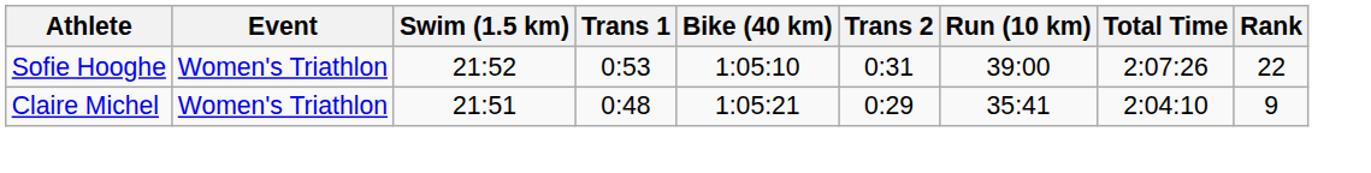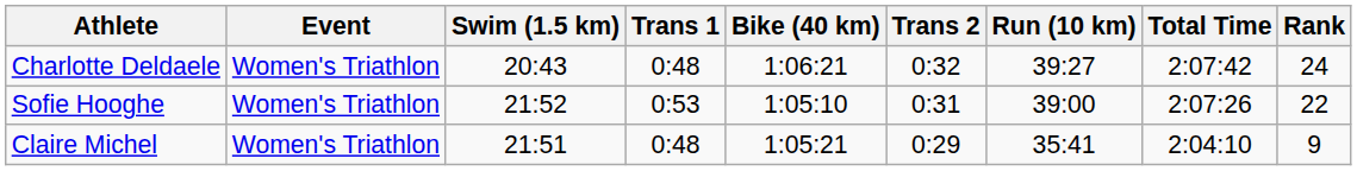+ row: Charlotte Deldaele | Women's Triathlon | 20:43 | 0:48 | 1:06:21 | 0:32 | 39:27 | 2:07:42 | 24
